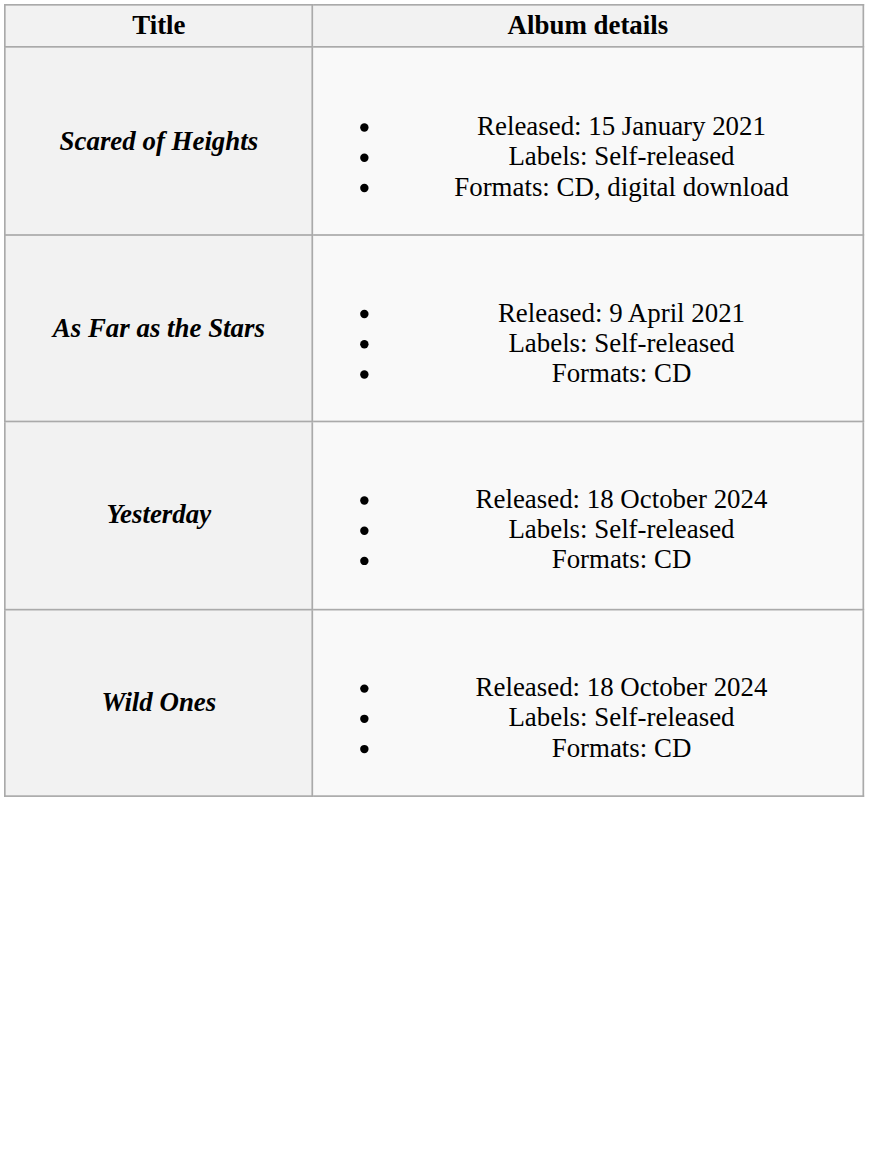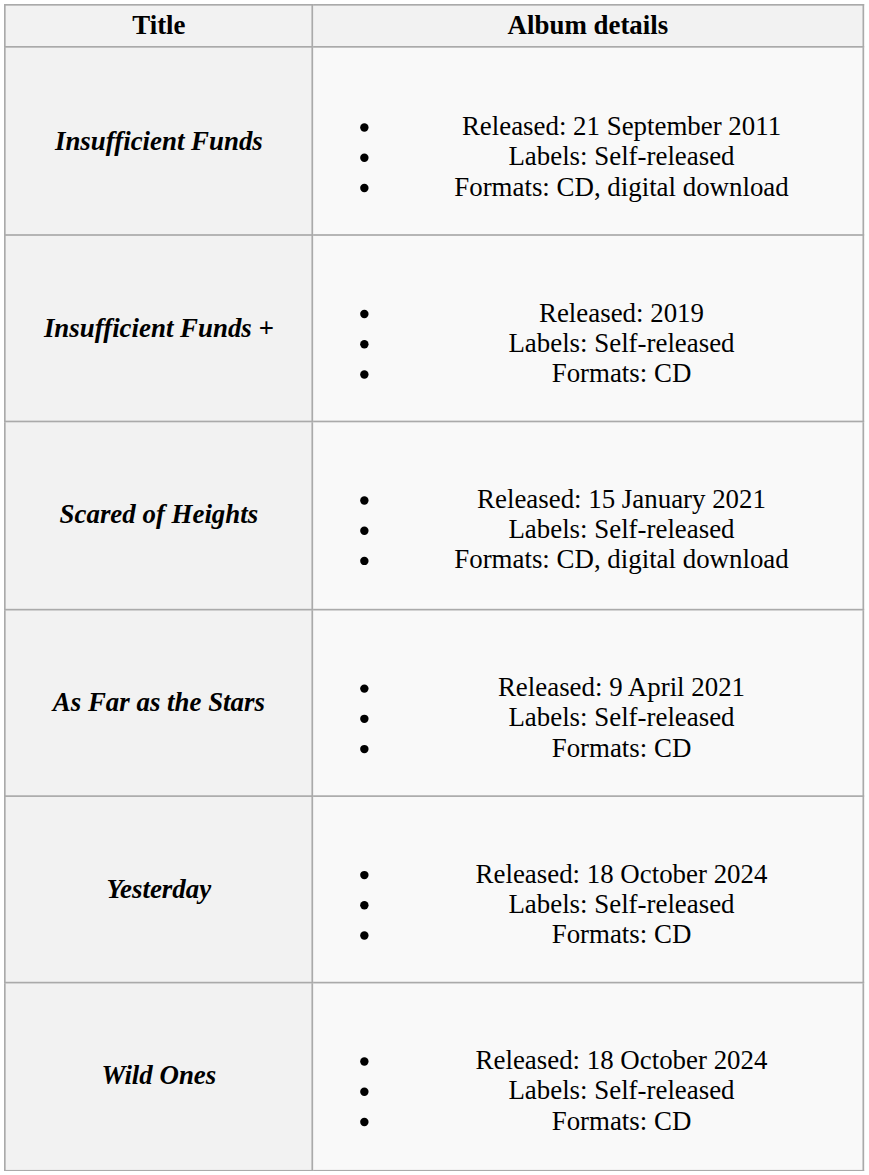+ row: Insufficient Funds | Released: 21 September 2011 Labels: Self-released Formats: CD, digital download
+ row: Insufficient Funds + | Released: 2019 Labels: Self-released Formats: CD
